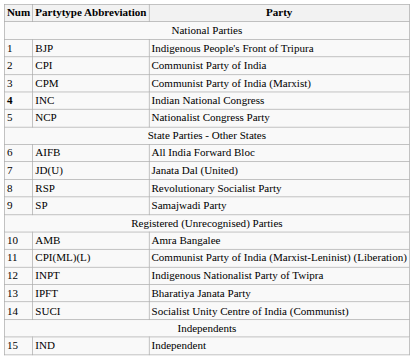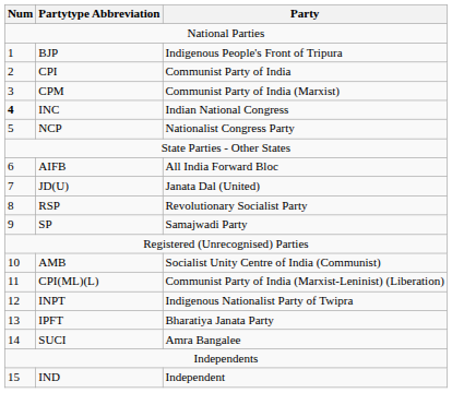AMB | Party: Amra Bangalee -> Socialist Unity Centre of India (Communist)
SUCI | Party: Socialist Unity Centre of India (Communist) -> Amra Bangalee
